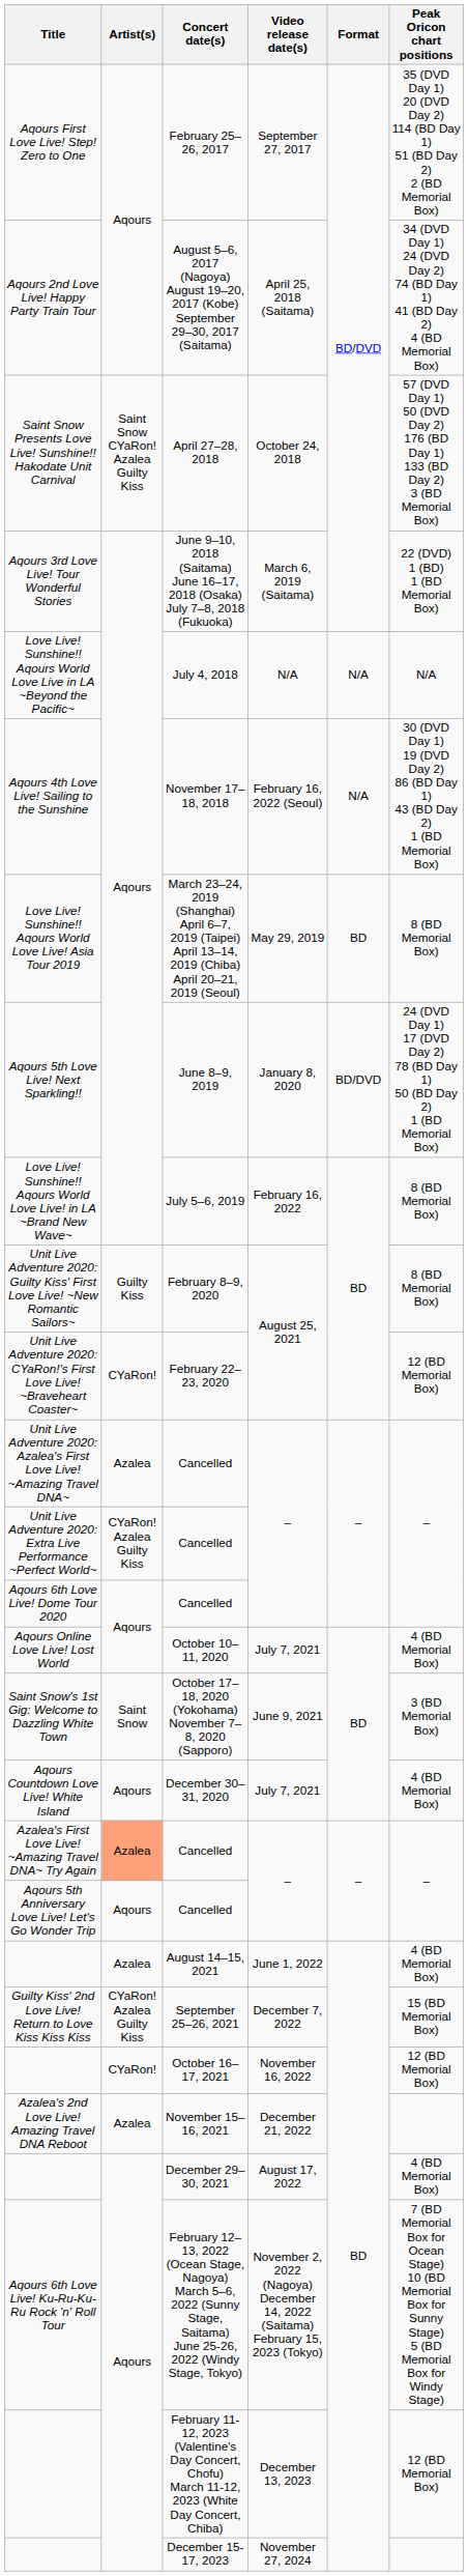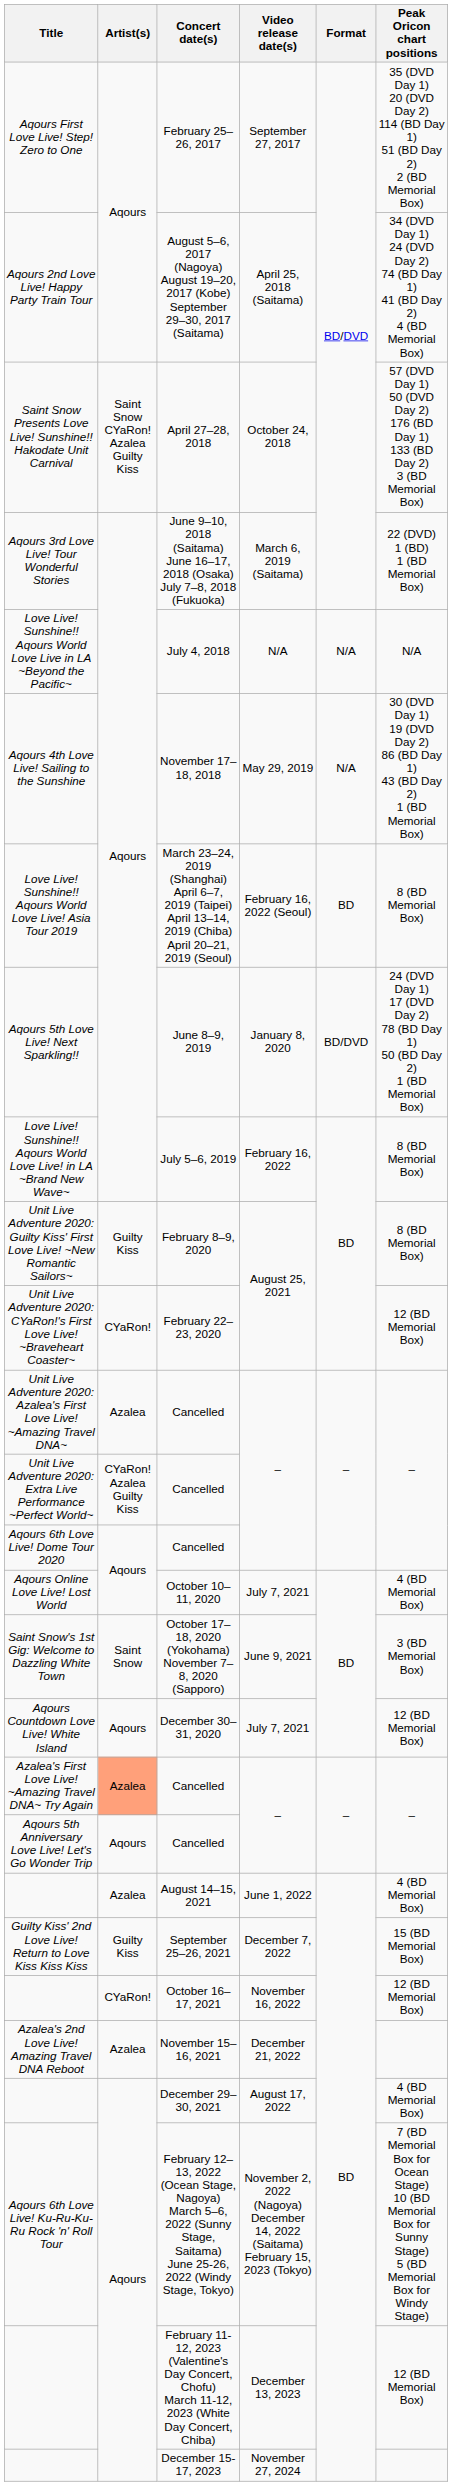Aqours 4th Love Live! Sailing to the Sunshine | Video release date(s): February 16, 2022 (Seoul) -> May 29, 2019
Love Live! Sunshine!! Aqours World Love Live! Asia Tour 2019 | Video release date(s): May 29, 2019 -> February 16, 2022 (Seoul)
Aqours Countdown Love Live! White Island | Peak Oricon chart positions: 4 (BD Memorial Box) -> 12 (BD Memorial Box)
Guilty Kiss' 2nd Love Live! Return to Love Kiss Kiss Kiss | Artist(s): CYaRon! Azalea Guilty Kiss -> Guilty Kiss
